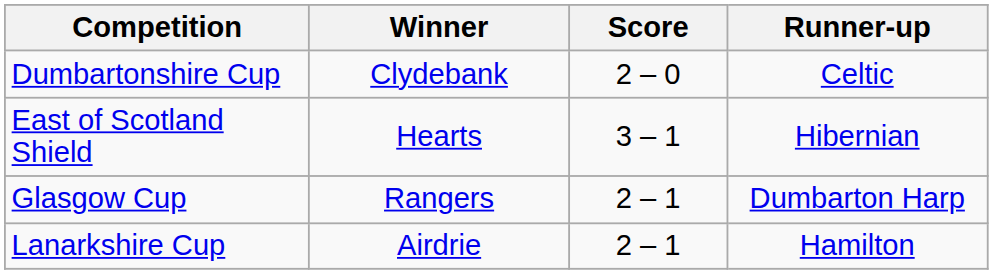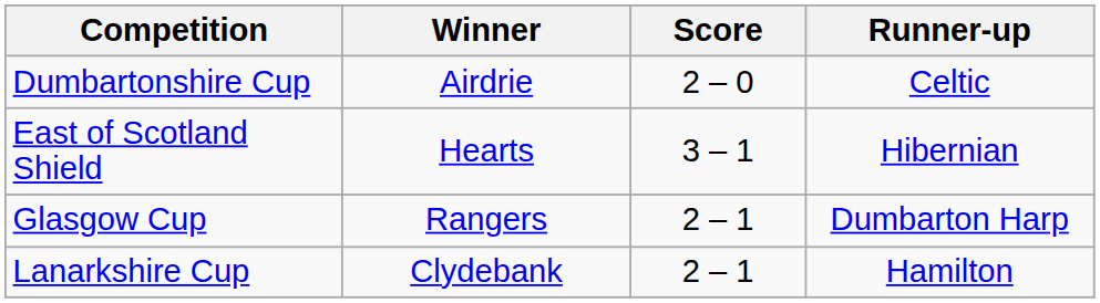Dumbartonshire Cup | Winner: Clydebank -> Airdrie
Lanarkshire Cup | Winner: Airdrie -> Clydebank
